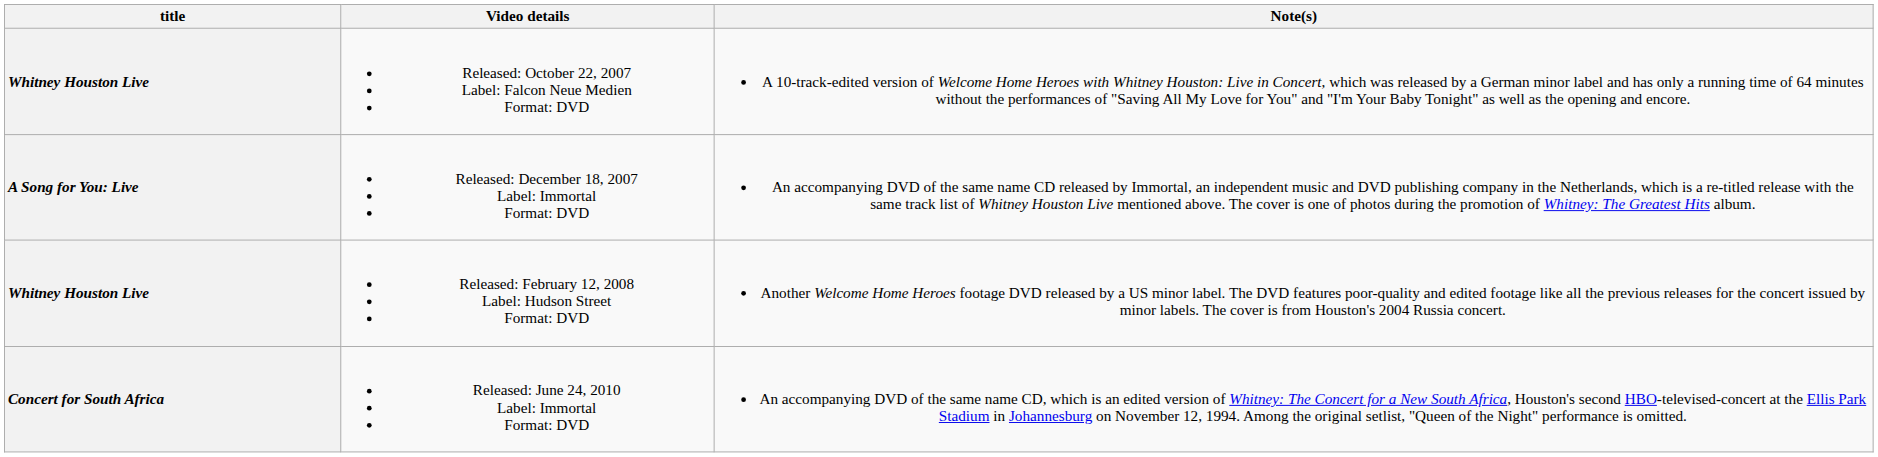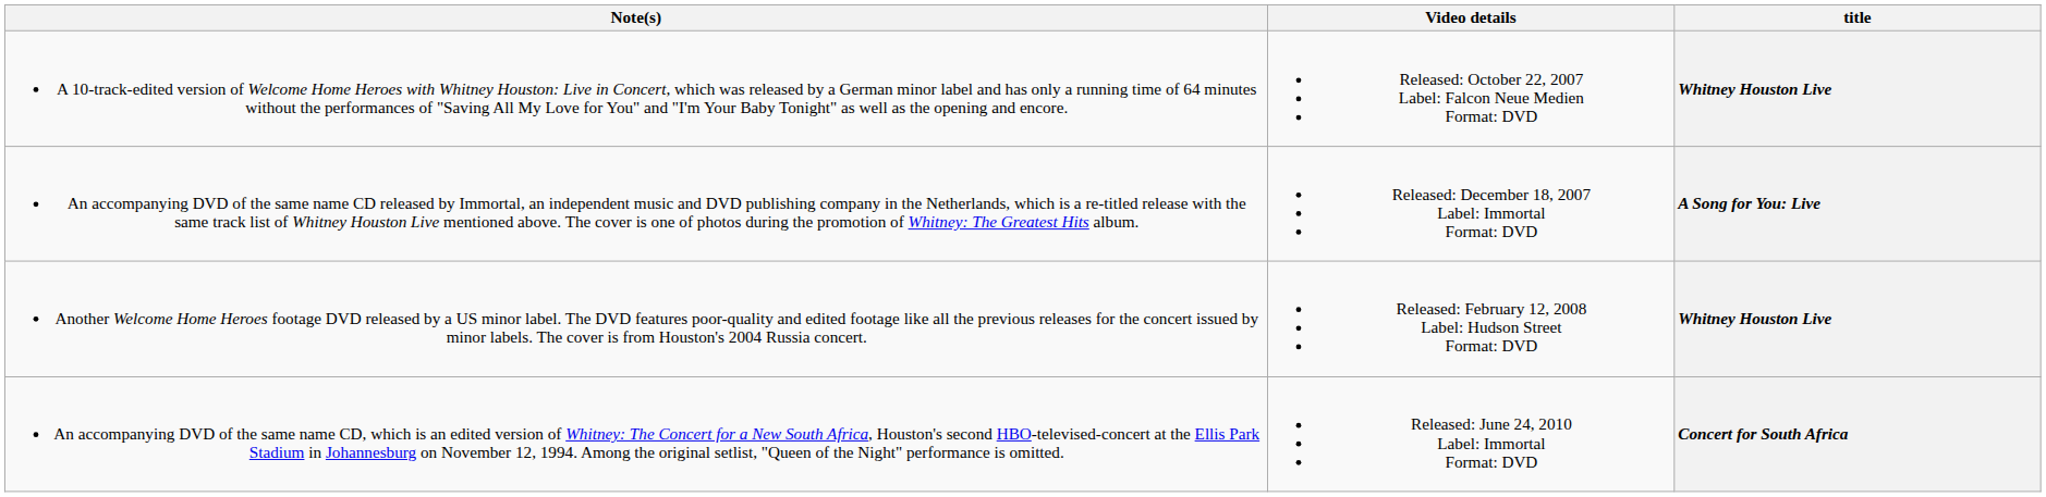columns swapped: title <-> Note(s)
